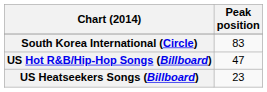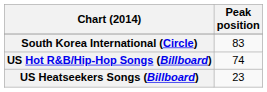US Hot R&B/Hip-Hop Songs (Billboard) | Peak position: 47 -> 74
